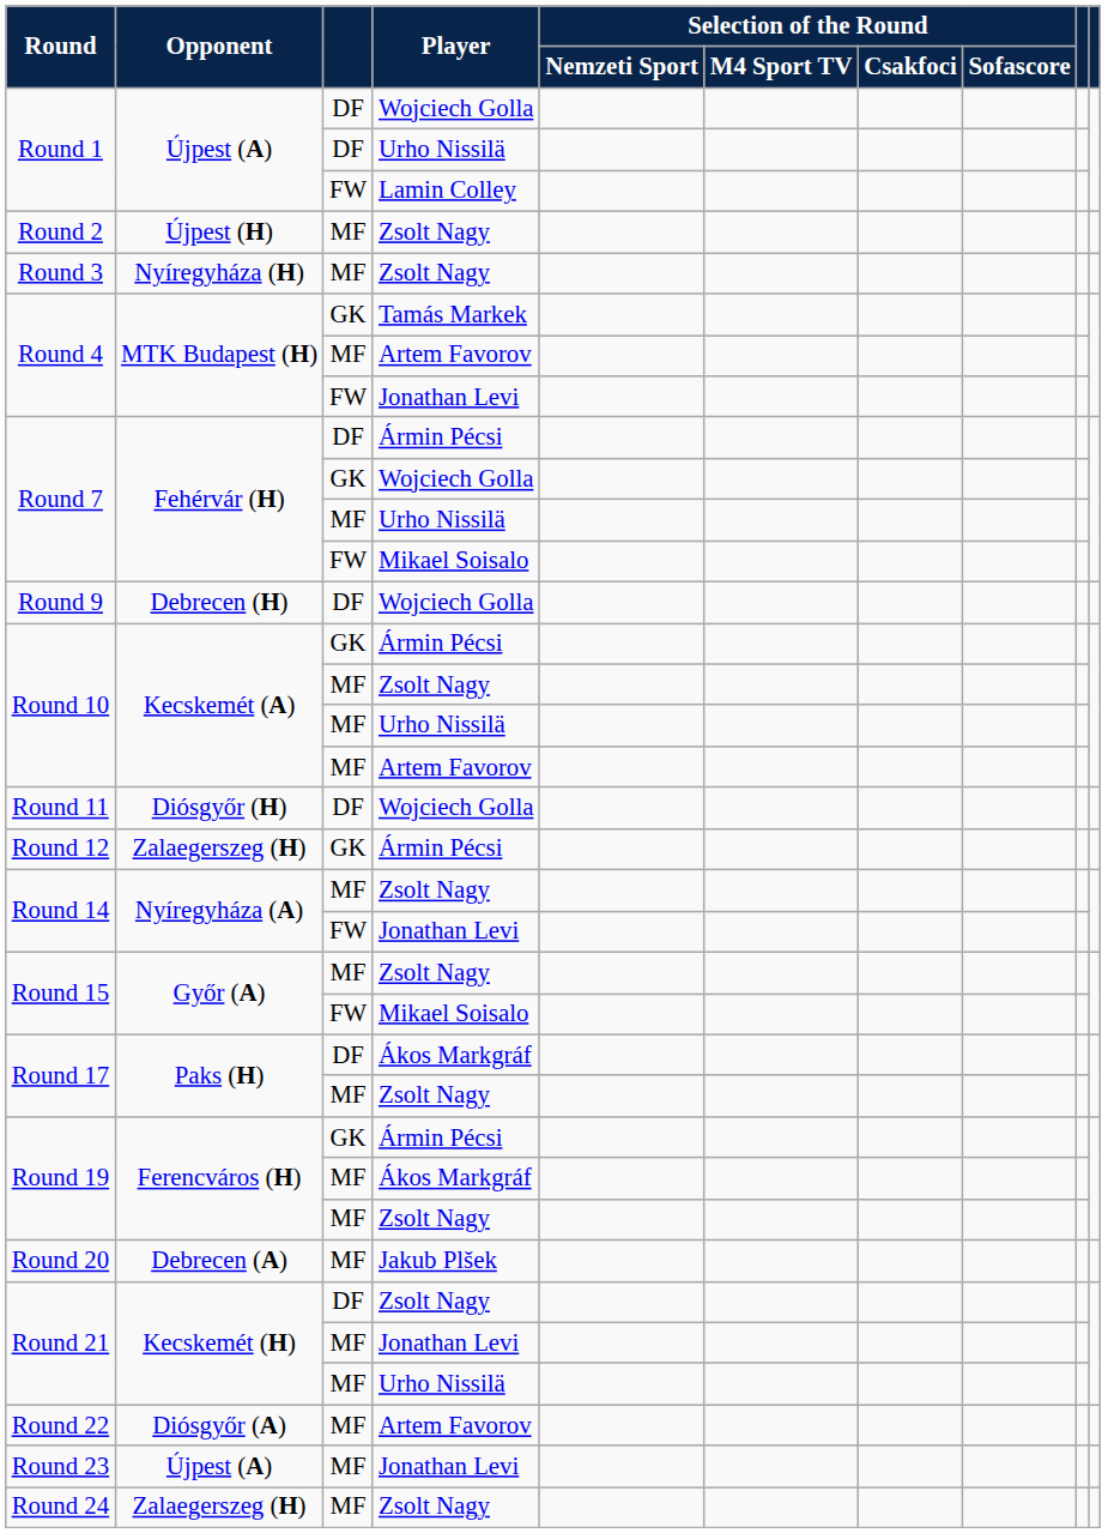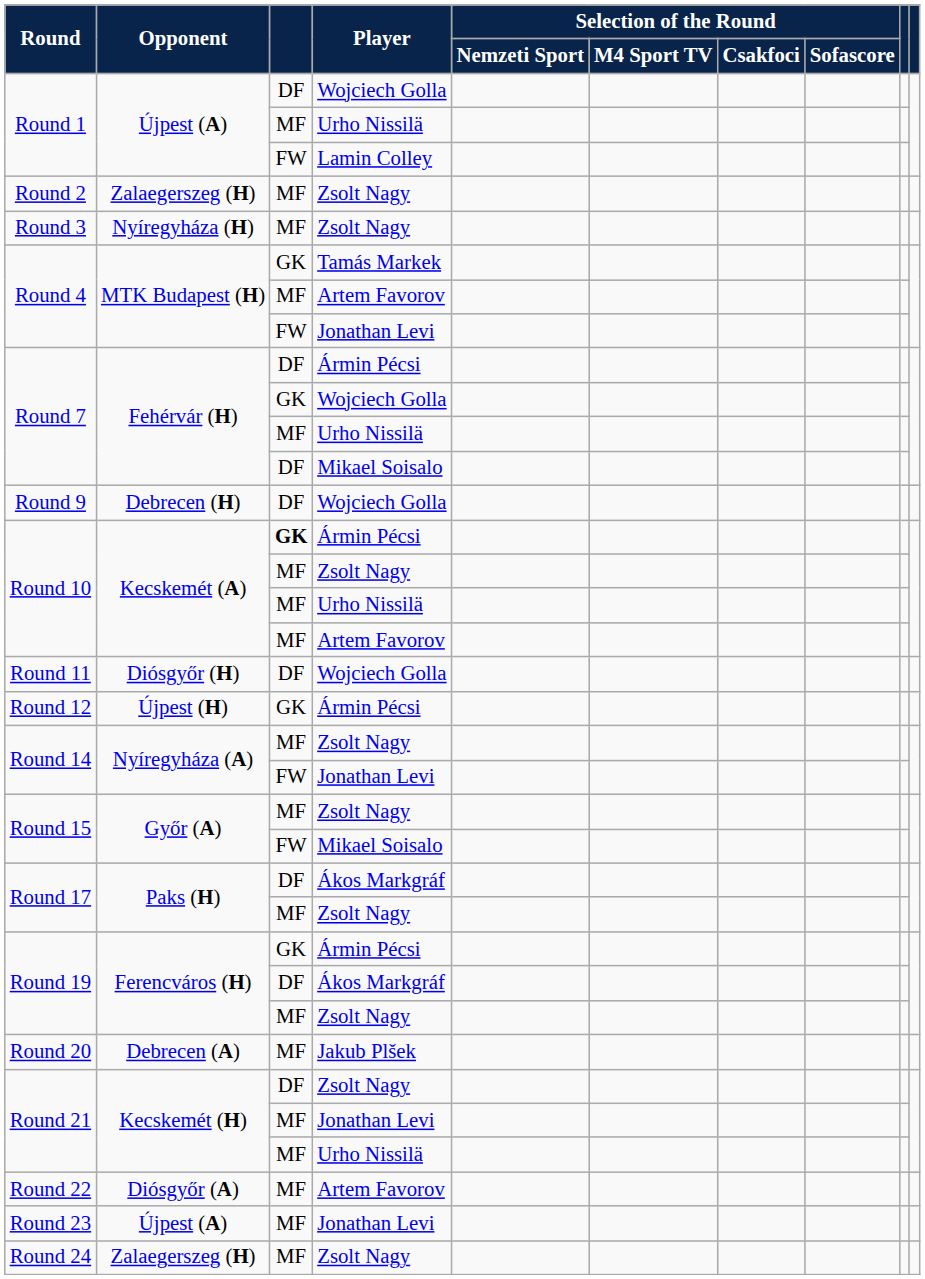Round 1 / Urho Nissilä | column 3: DF -> MF
Round 2 | Opponent: Újpest (H) -> Zalaegerszeg (H)
Round 7 / Mikael Soisalo | column 3: FW -> DF
Round 10 / Ármin Pécsi | column 3: normal -> bold
Round 12 | Opponent: Zalaegerszeg (H) -> Újpest (H)
Round 19 / Ákos Markgráf | column 3: MF -> DF
